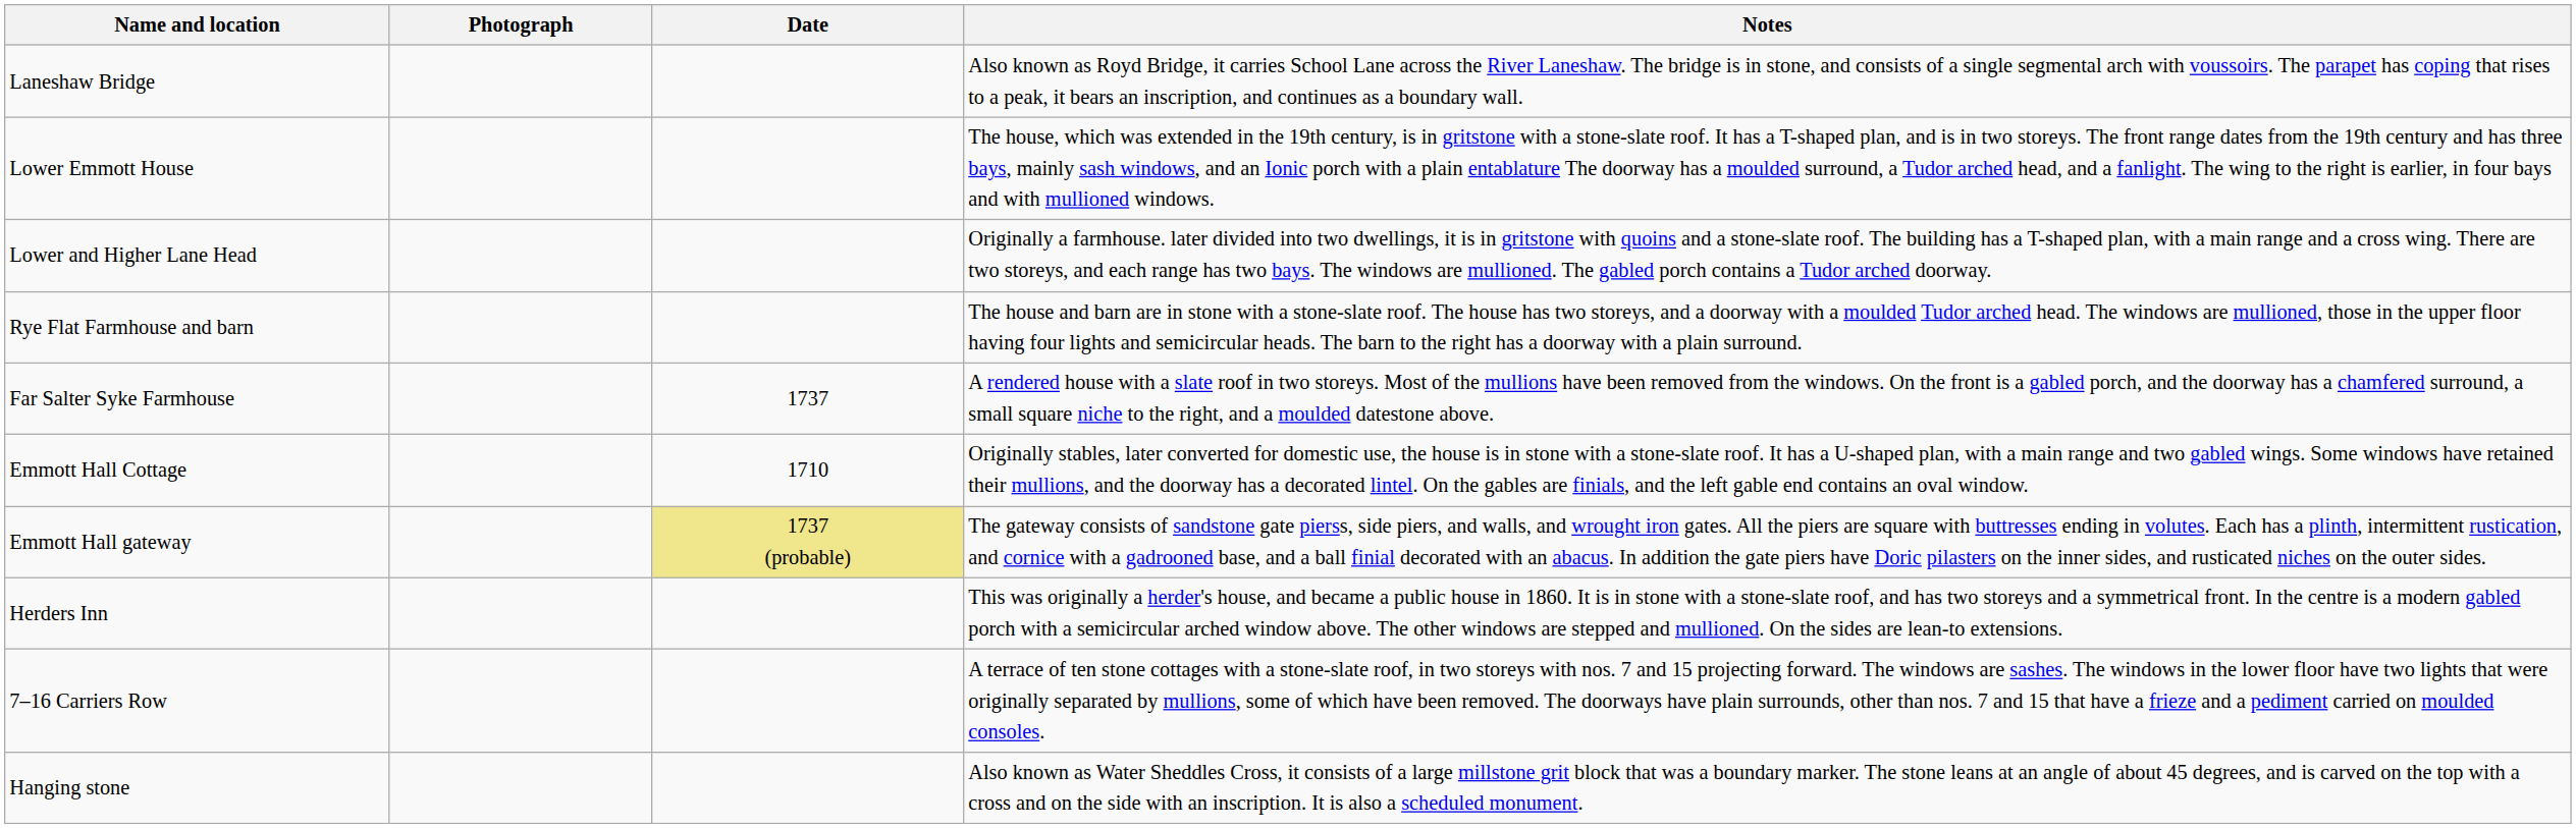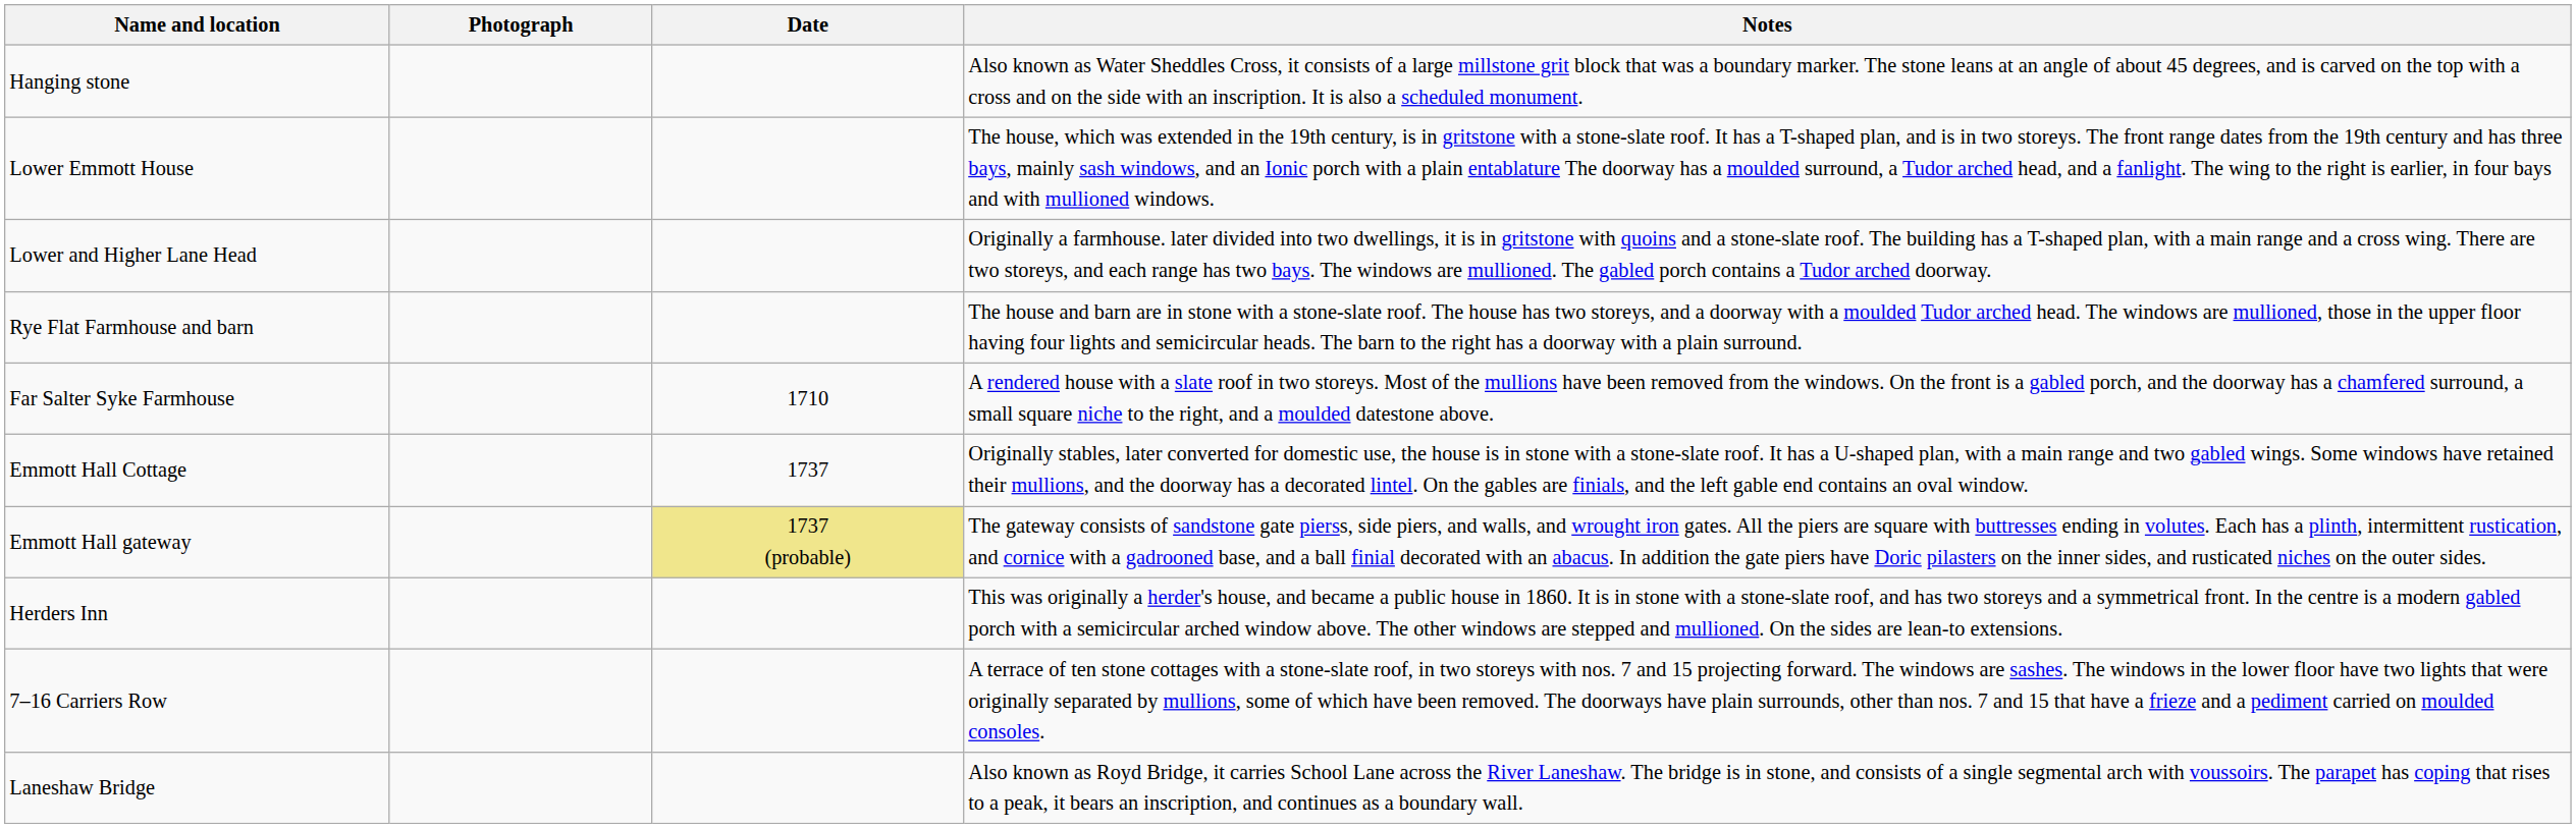rows swapped: Hanging stone <-> Laneshaw Bridge
Far Salter Syke Farmhouse | Date: 1737 -> 1710
Emmott Hall Cottage | Date: 1710 -> 1737
